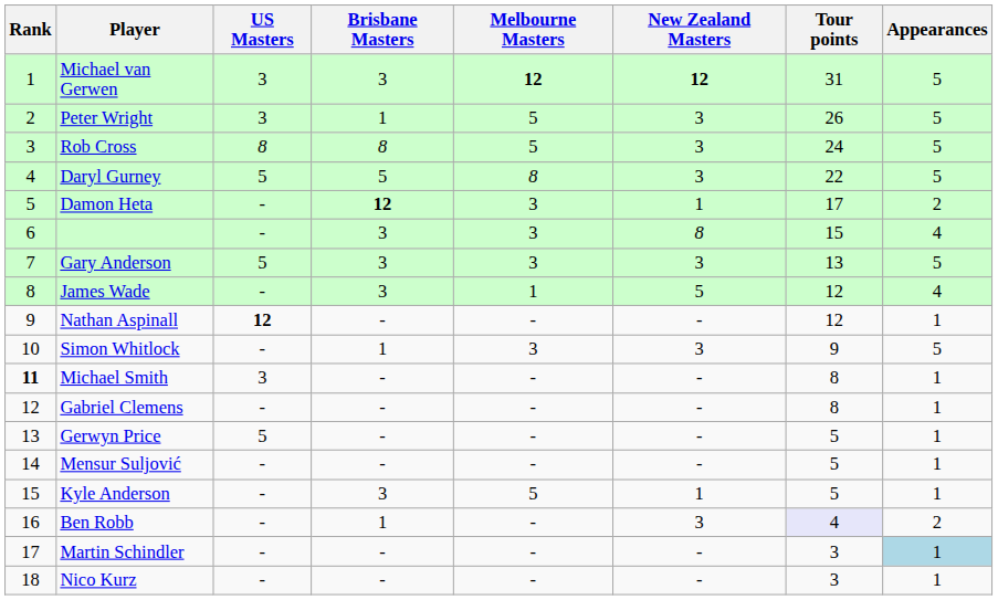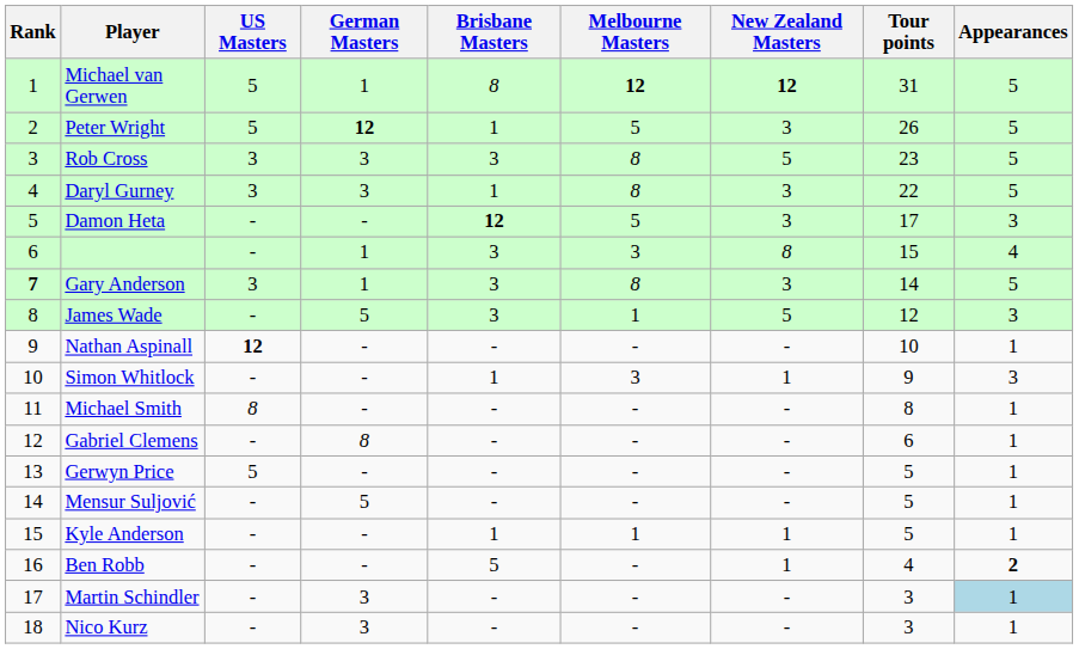+ column: German Masters | 1 | 12 | 3 | 3 | - | 1 | 1 | 5 | - | - | - | 8 | - | 5 | - | - | 3 | 3
Michael van Gerwen | US Masters: 3 -> 5
Michael van Gerwen | Brisbane Masters: 3 -> 8
Peter Wright | US Masters: 3 -> 5
Rob Cross | US Masters: 8 -> 3
Rob Cross | Brisbane Masters: 8 -> 3
Rob Cross | Melbourne Masters: 5 -> 8
Rob Cross | New Zealand Masters: 3 -> 5
Rob Cross | Tour points: 24 -> 23
Daryl Gurney | US Masters: 5 -> 3
Daryl Gurney | Brisbane Masters: 5 -> 1
Damon Heta | Melbourne Masters: 3 -> 5
Damon Heta | New Zealand Masters: 1 -> 3
Damon Heta | Appearances: 2 -> 3
Gary Anderson | Rank: normal -> bold
Gary Anderson | US Masters: 5 -> 3
Gary Anderson | Melbourne Masters: 3 -> 8
Gary Anderson | Tour points: 13 -> 14
James Wade | Appearances: 4 -> 3
Nathan Aspinall | Tour points: 12 -> 10
Simon Whitlock | New Zealand Masters: 3 -> 1
Simon Whitlock | Appearances: 5 -> 3
Michael Smith | Rank: bold -> normal
Michael Smith | US Masters: 3 -> 8
Gabriel Clemens | Tour points: 8 -> 6
Kyle Anderson | Brisbane Masters: 3 -> 1
Kyle Anderson | Melbourne Masters: 5 -> 1
Ben Robb | Brisbane Masters: 1 -> 5
Ben Robb | New Zealand Masters: 3 -> 1
Ben Robb | Tour points: lavender background -> no background
Ben Robb | Appearances: normal -> bold
